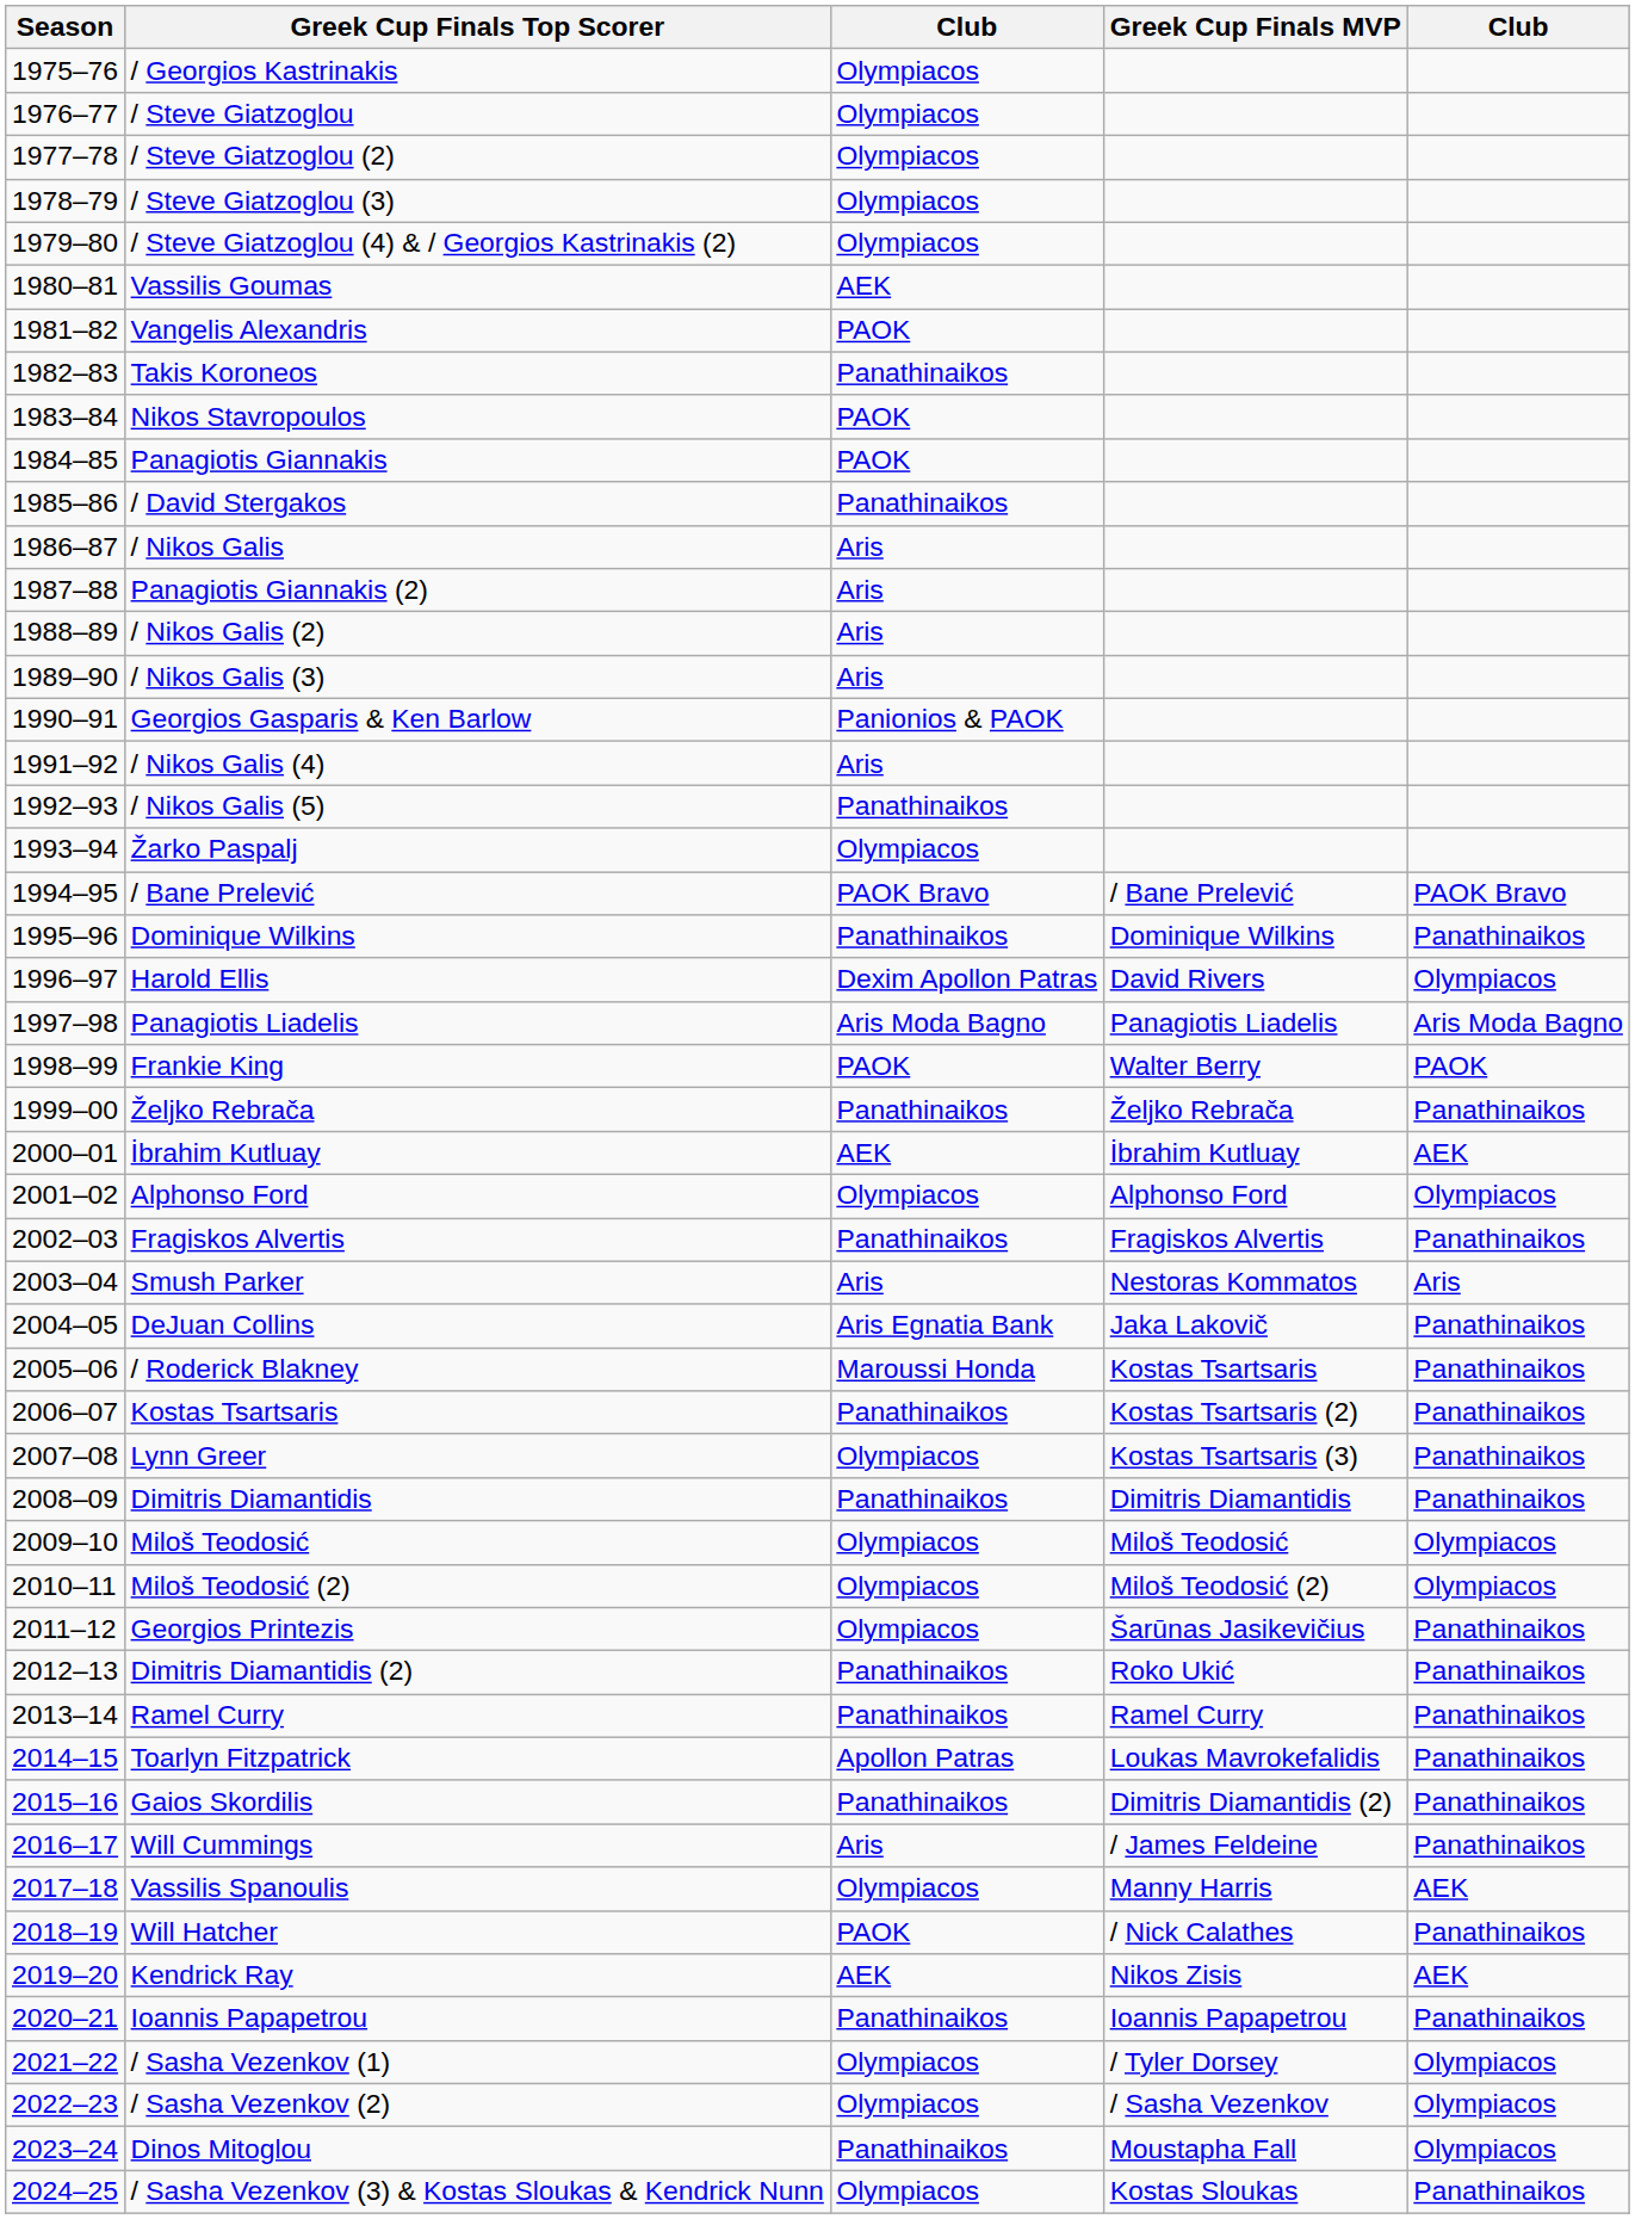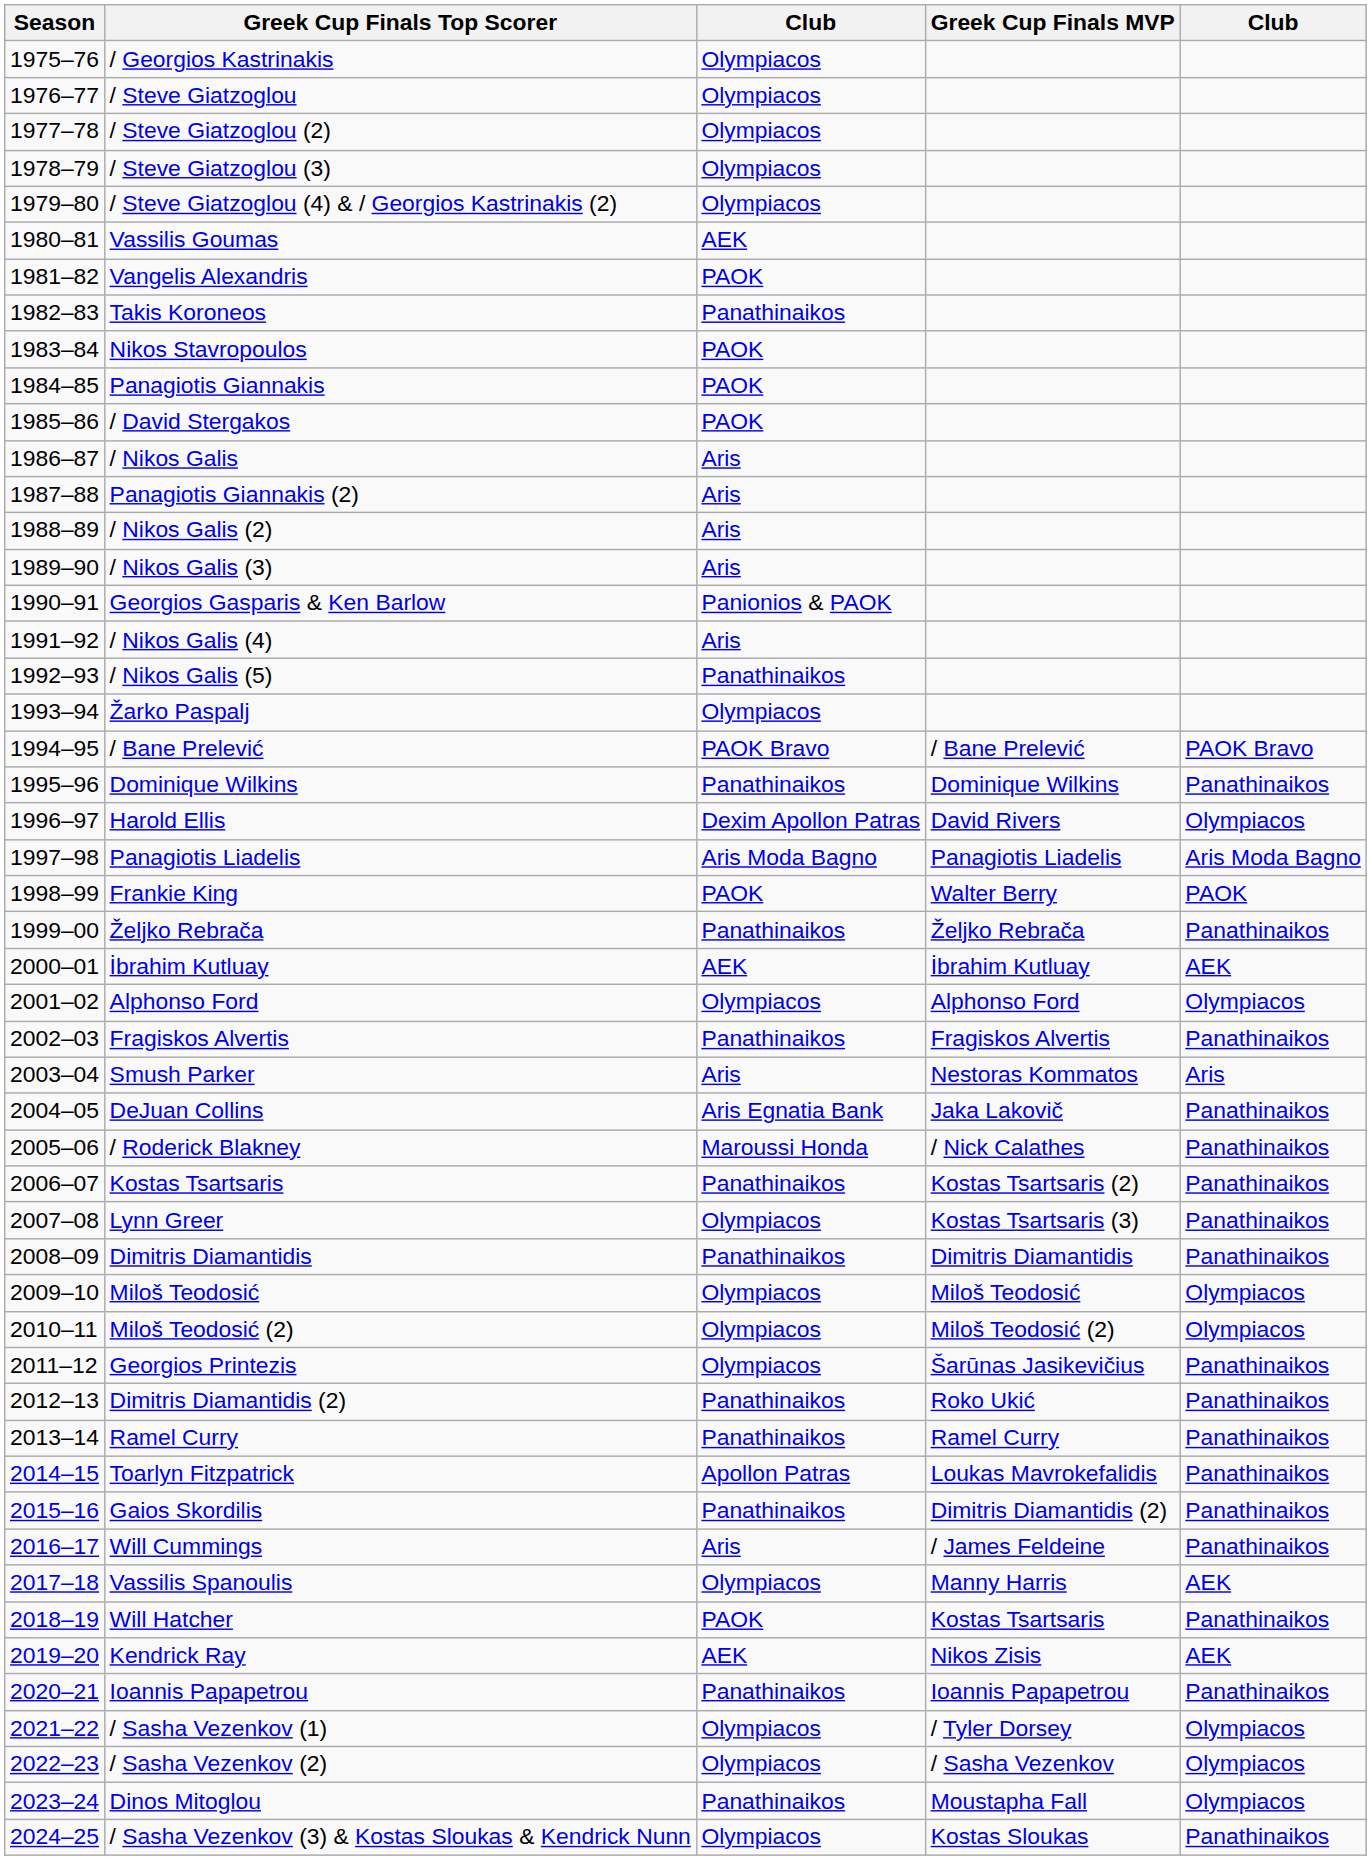/ David Stergakos | column 3: Panathinaikos -> PAOK
/ Roderick Blakney | Greek Cup Finals MVP: Kostas Tsartsaris -> / Nick Calathes
Will Hatcher | Greek Cup Finals MVP: / Nick Calathes -> Kostas Tsartsaris
